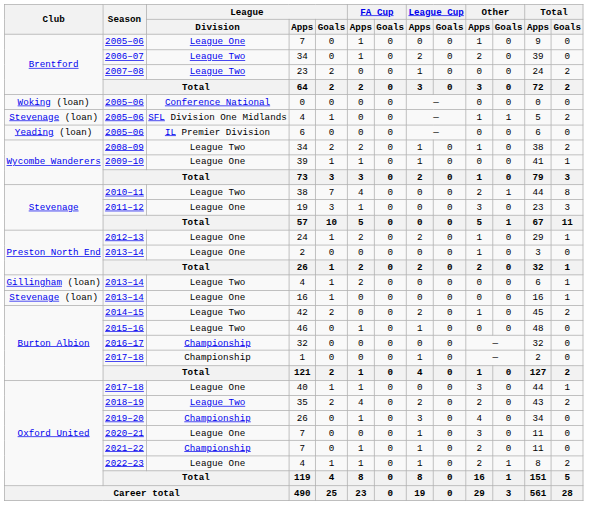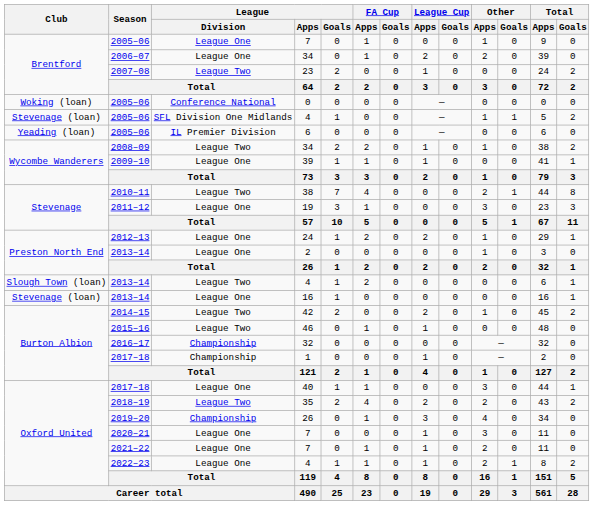2006–07 / 34 | League / Division: League Two -> League One
2013–14 / 4 | Club: Gillingham (loan) -> Slough Town (loan)
2021–22 / 7 | League / Division: Championship -> League One
